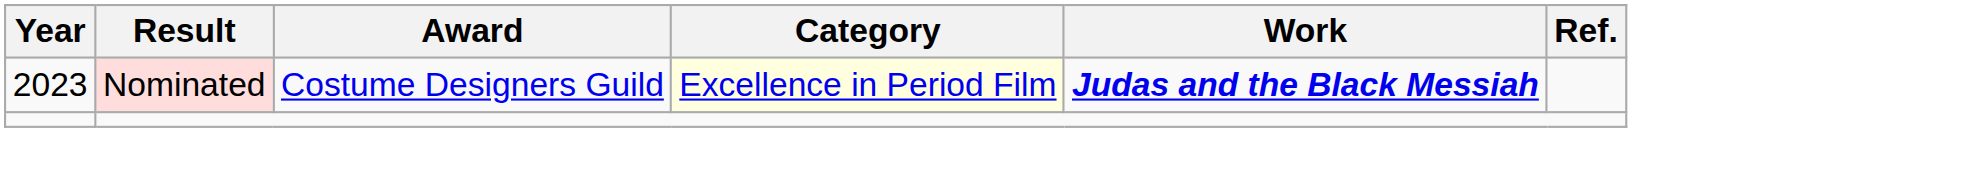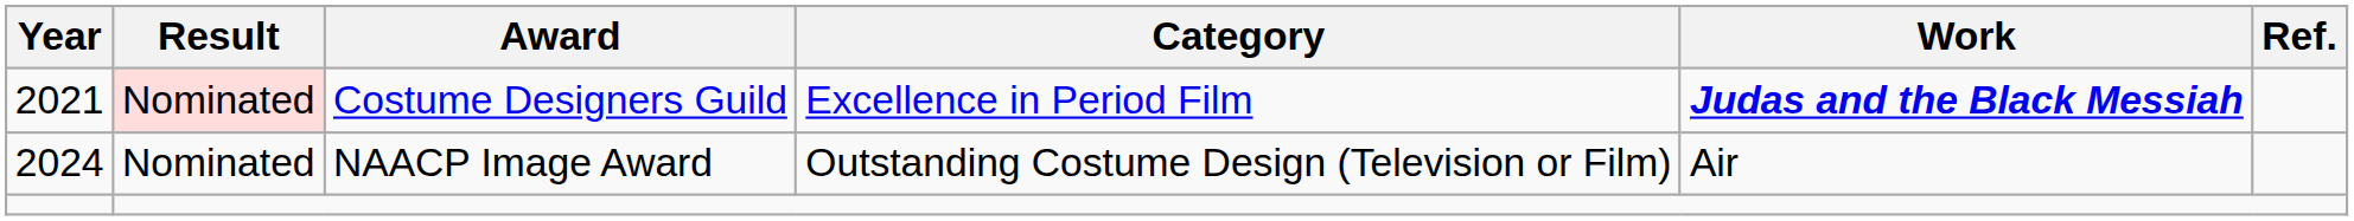Costume Designers Guild | Year: 2023 -> 2021
Costume Designers Guild | Category: lightyellow background -> no background
+ row: 2024 | Nominated | NAACP Image Award | Outstanding Costume Design (Television or Film) | Air
